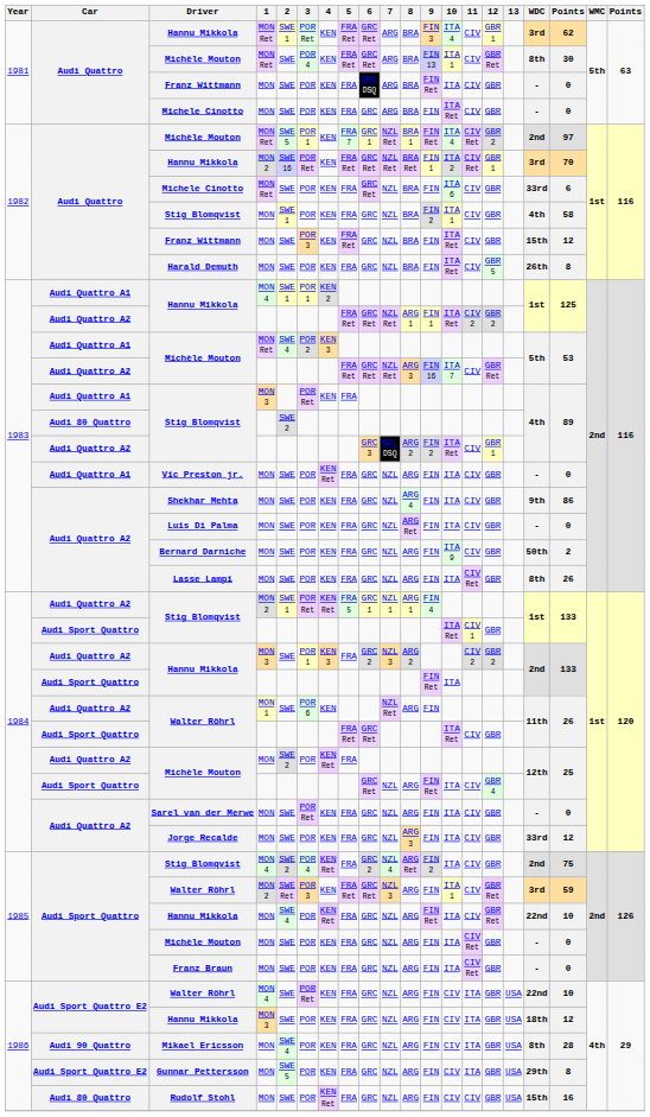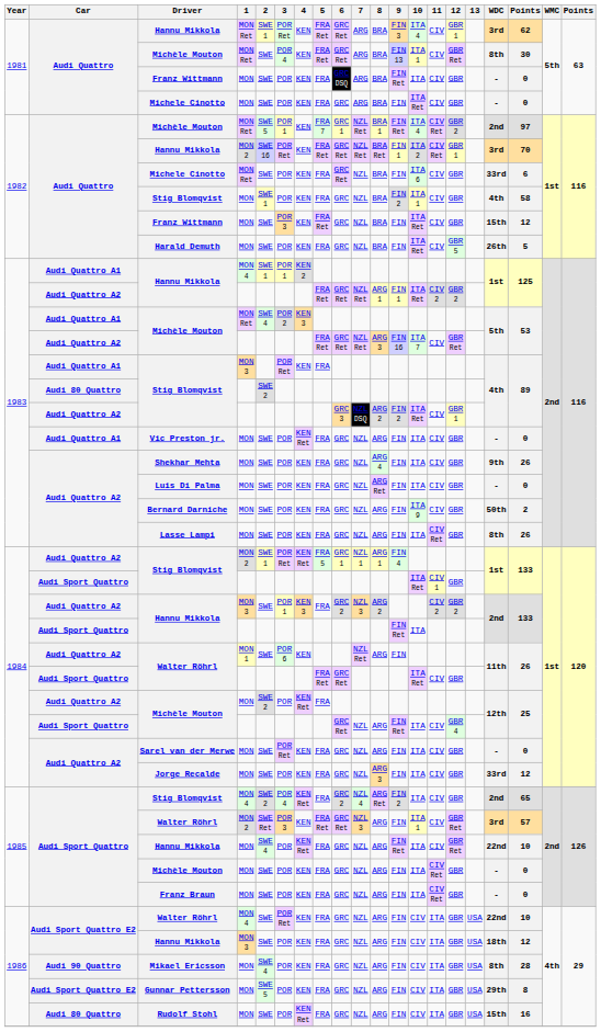Harald Demuth | column 18: 8 -> 5
Shekhar Mehta | column 18: 86 -> 26
1985 / Stig Blomqvist | column 18: 75 -> 65
1985 / Walter Röhrl | column 18: 59 -> 57
Rudolf Stohl | 11: CIV -> ITA
